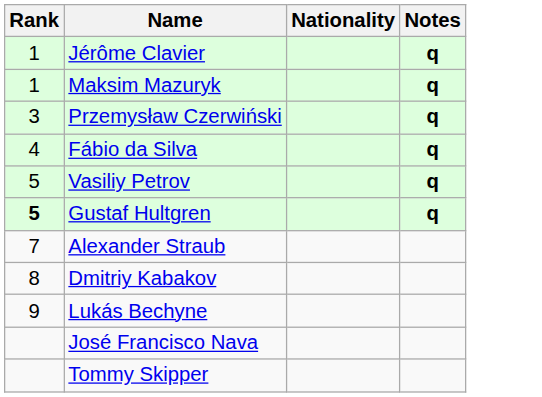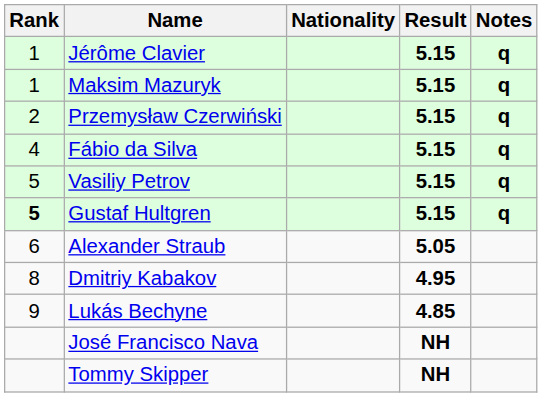+ column: Result | 5.15 | 5.15 | 5.15 | 5.15 | 5.15 | 5.15 | 5.05 | 4.95 | 4.85 | NH | NH
Przemysław Czerwiński | Rank: 3 -> 2
Alexander Straub | Rank: 7 -> 6
